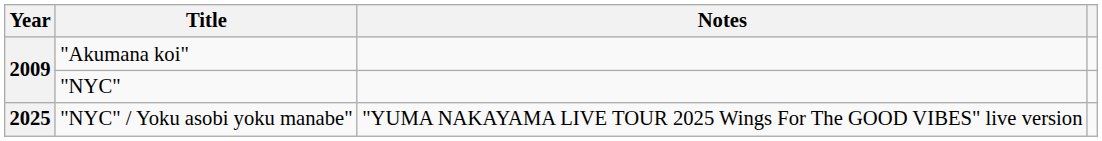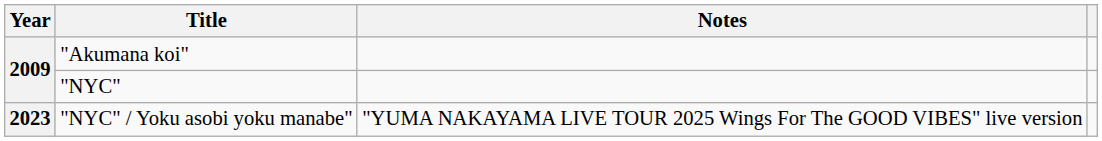"NYC" / Yoku asobi yoku manabe" | Year: 2025 -> 2023
